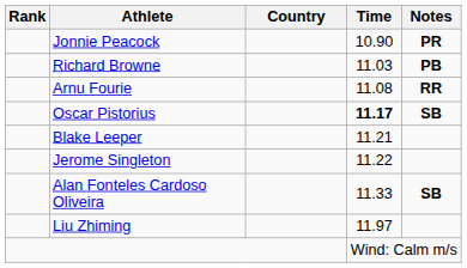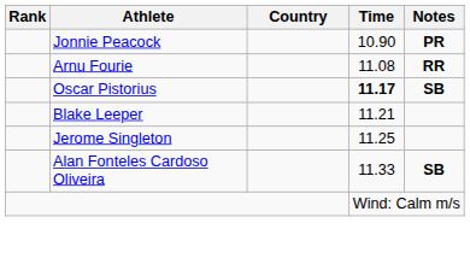- row: Richard Browne | 11.03 | PB
Jerome Singleton | Time: 11.22 -> 11.25
- row: Liu Zhiming | 11.97
